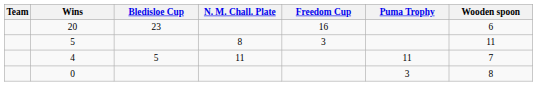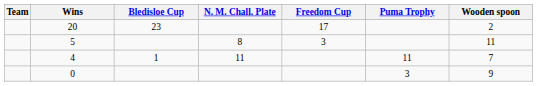20 | Freedom Cup: 16 -> 17
20 | Wooden spoon: 6 -> 2
4 | Bledisloe Cup: 5 -> 1
0 | Wooden spoon: 8 -> 9
